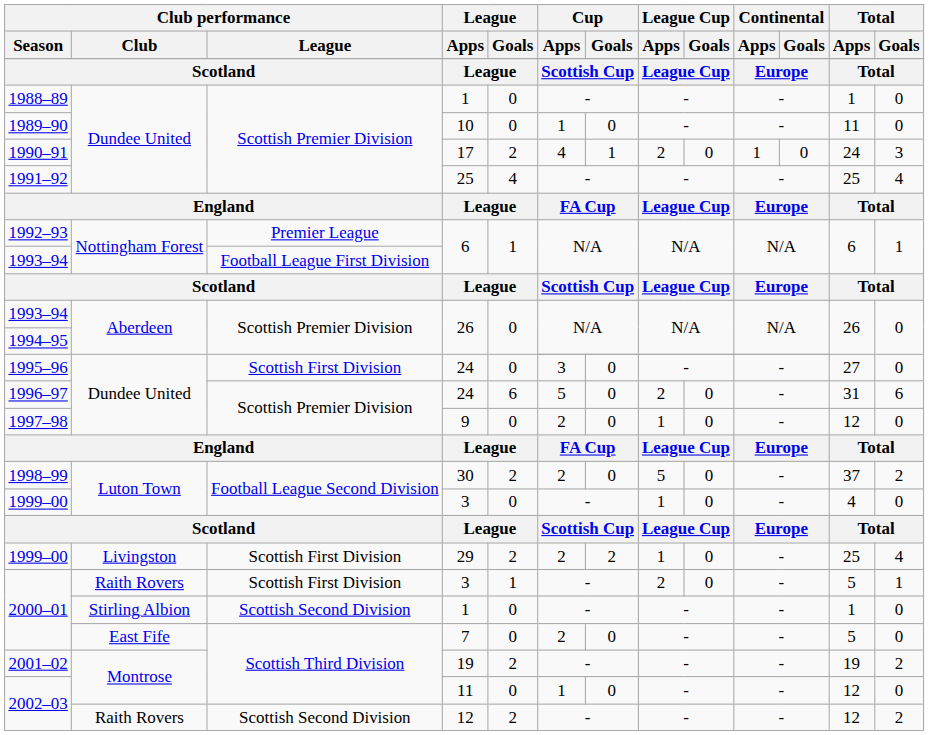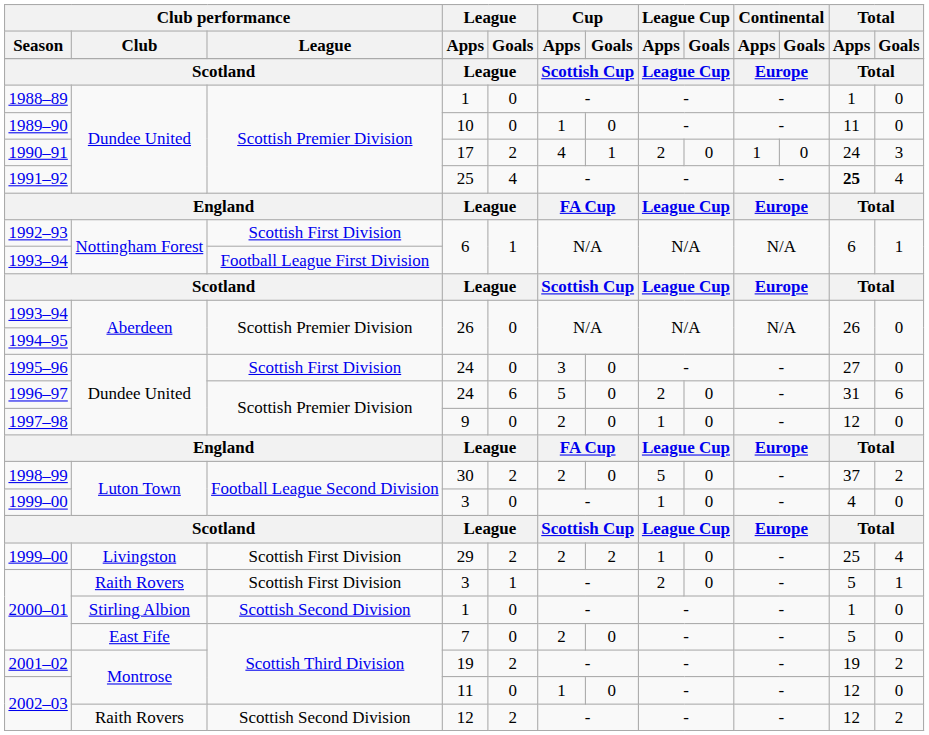1991–92 | Total / Apps: normal -> bold
1992–93 | Club performance / League: Premier League -> Scottish First Division
